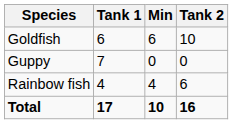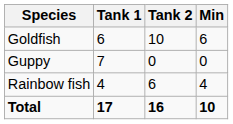columns swapped: Tank 2 <-> Min
